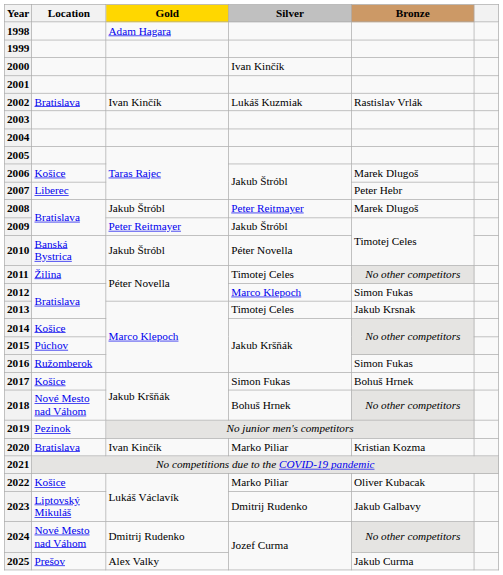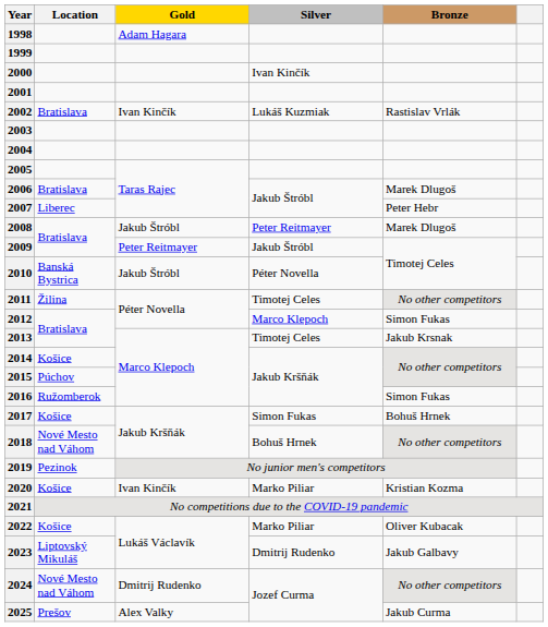2006 | Location: Košice -> Bratislava
2020 | Location: Bratislava -> Košice
